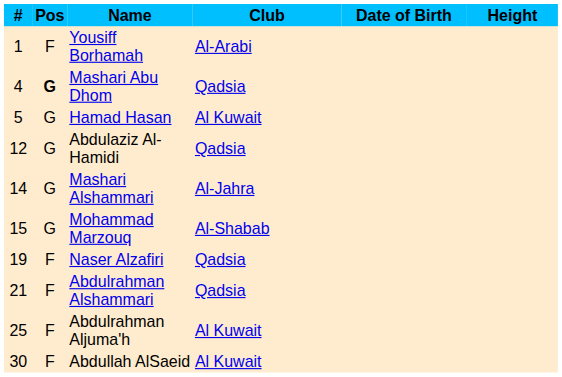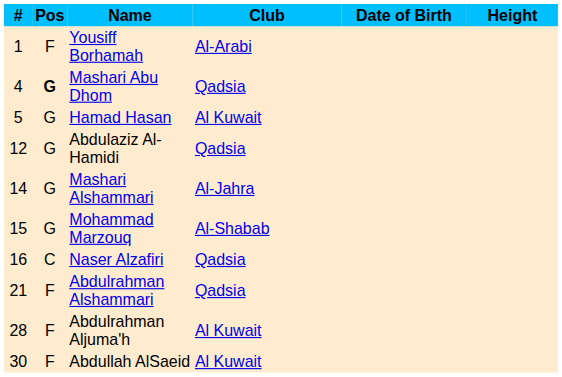Naser Alzafiri | #: 19 -> 16
Naser Alzafiri | Pos: F -> C
Abdulrahman Aljuma'h | #: 25 -> 28
